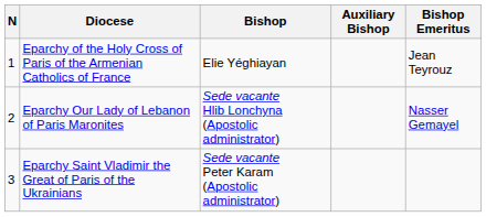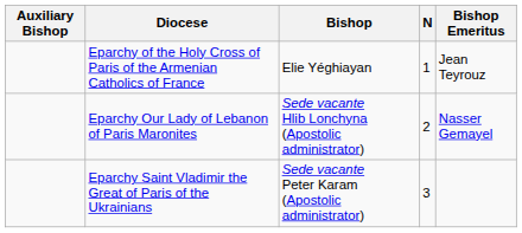columns swapped: N <-> Auxiliary Bishop
